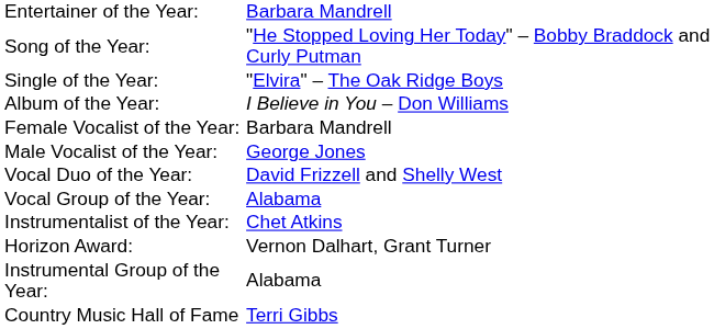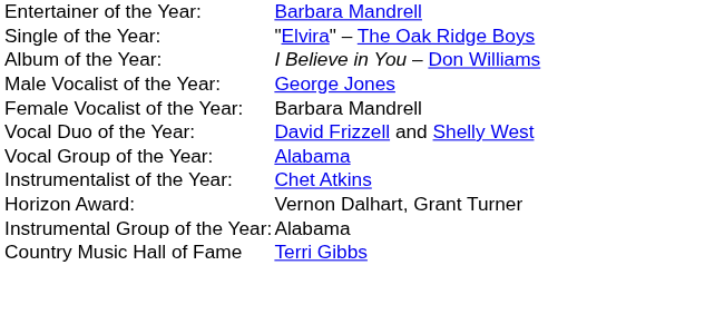- row: Song of the Year: | "He Stopped Loving Her Today" – Bobby Braddock and Curly Putman
rows swapped: Male Vocalist of the Year: <-> Female Vocalist of the Year:
